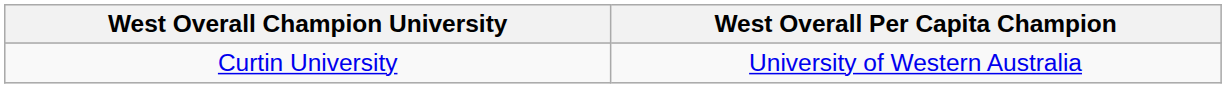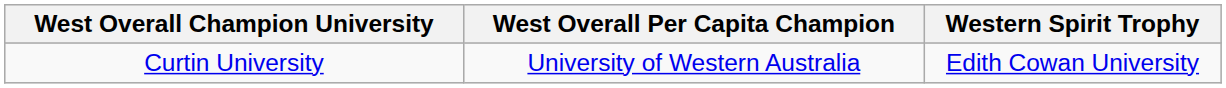+ column: Western Spirit Trophy | Edith Cowan University
